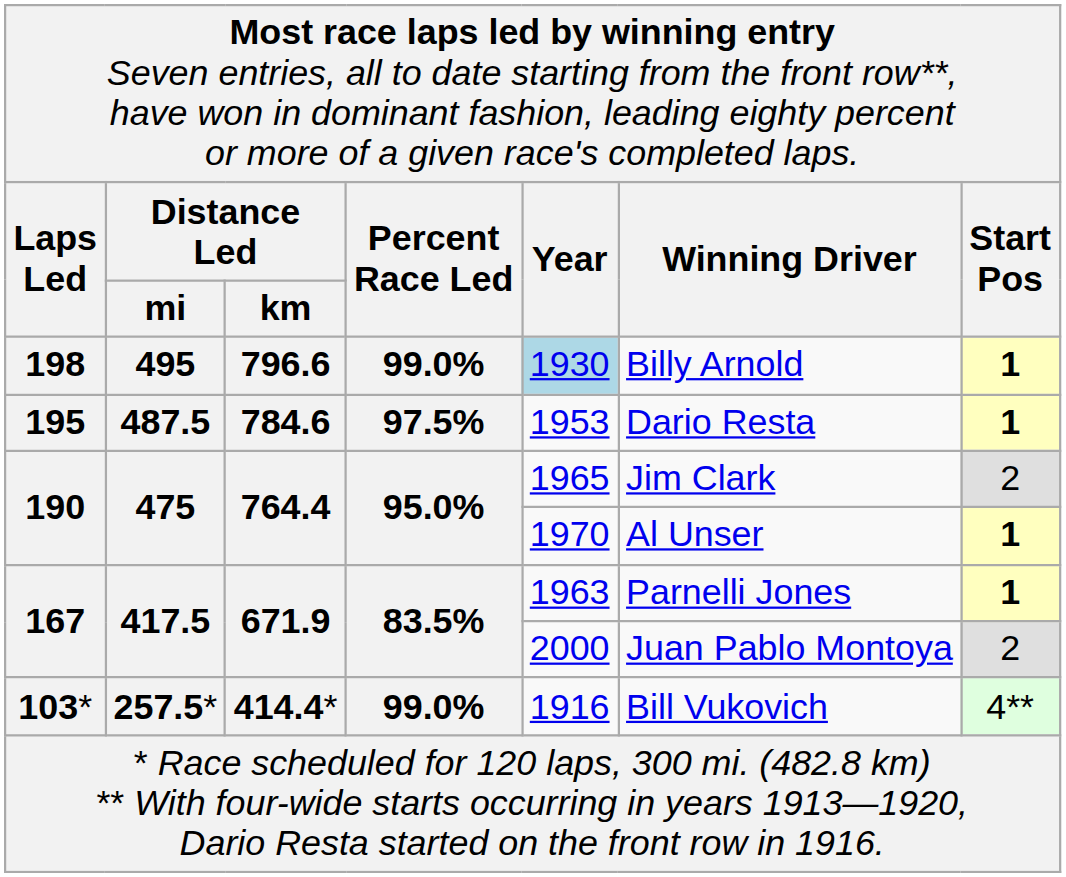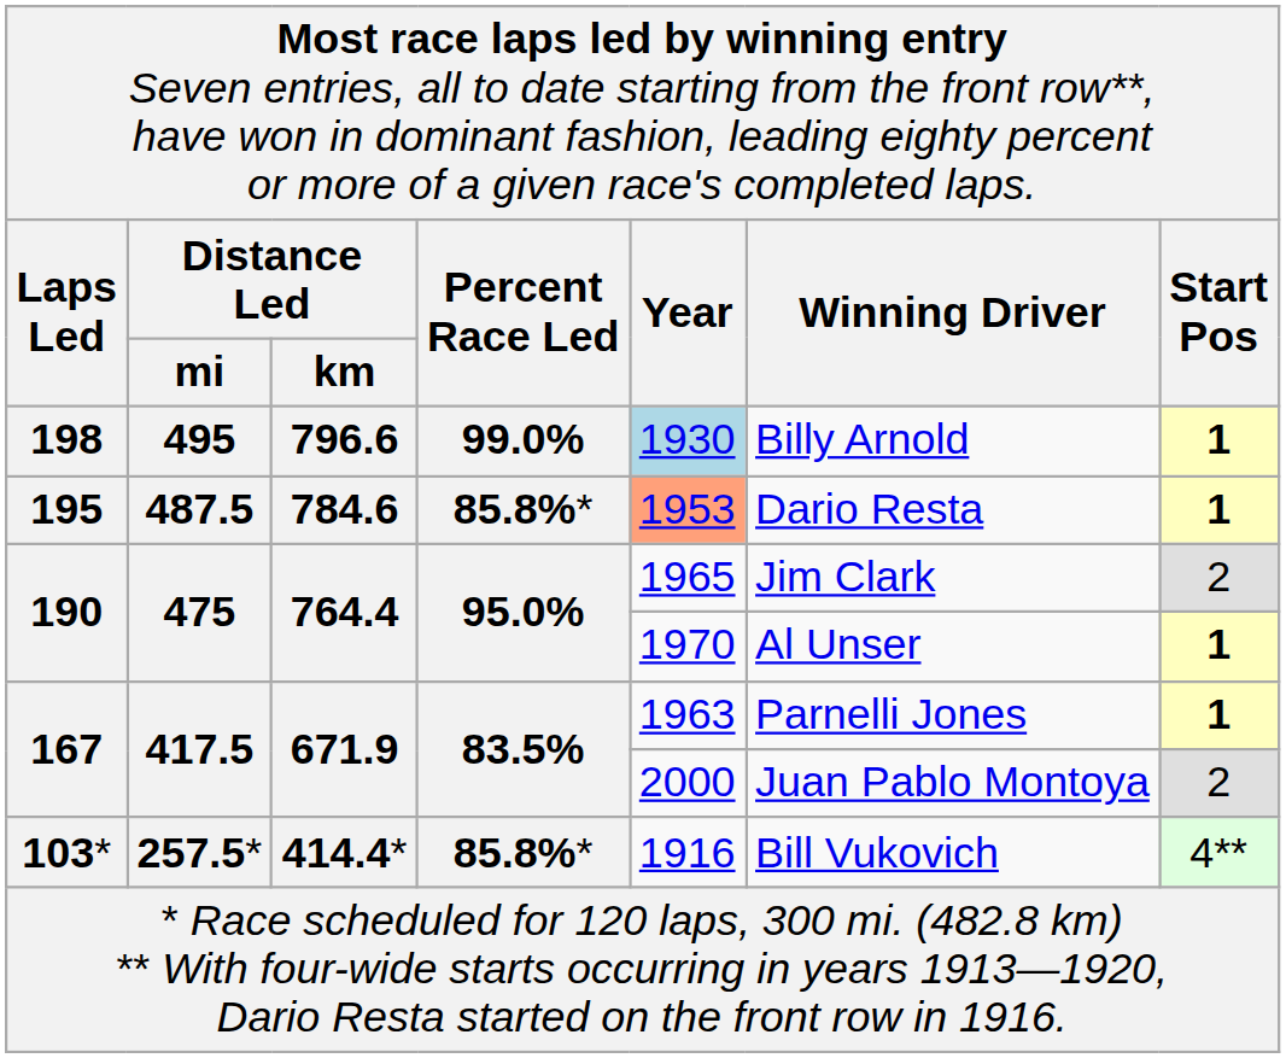487.5 | column 4: 97.5% -> 85.8%*
487.5 | column 5: no background -> lightsalmon background
257.5* | column 4: 99.0% -> 85.8%*
